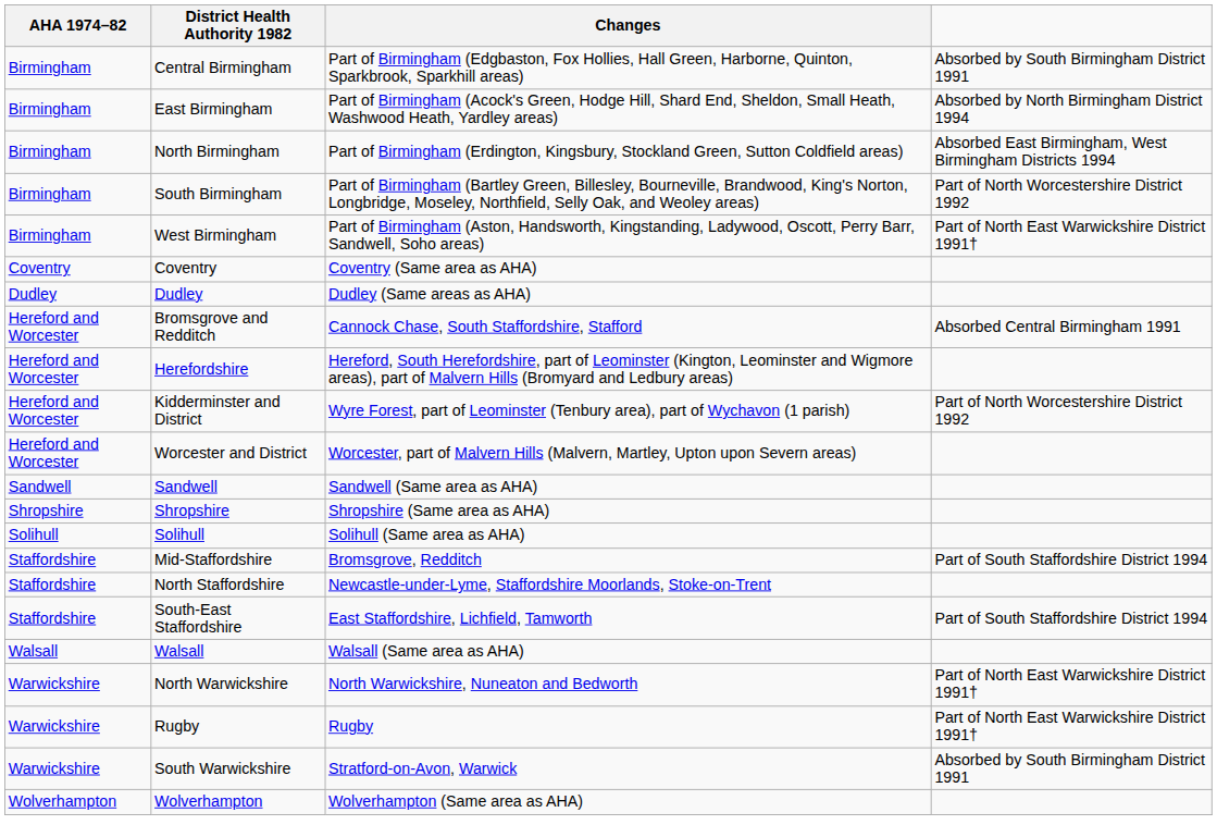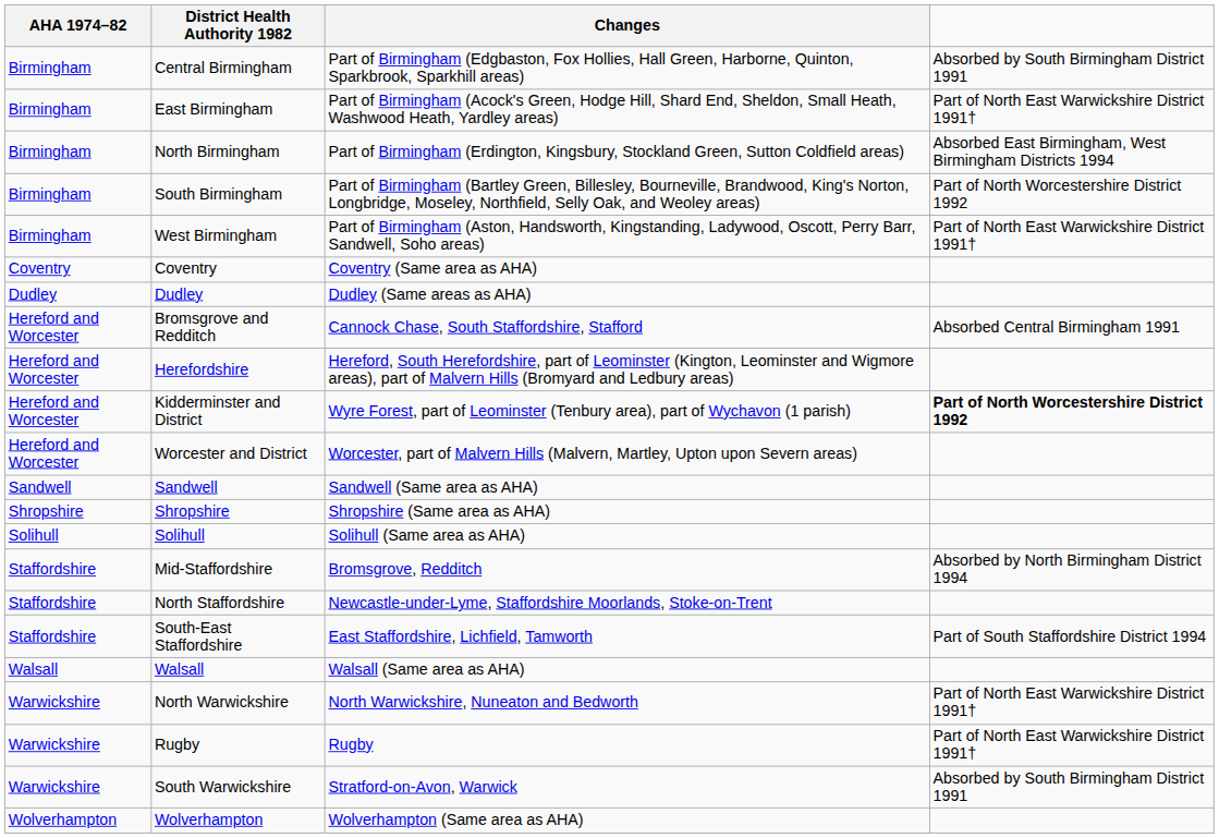East Birmingham | column 4: Absorbed by North Birmingham District 1994 -> Part of North East Warwickshire District 1991†
Kidderminster and District | column 4: normal -> bold
Mid-Staffordshire | column 4: Part of South Staffordshire District 1994 -> Absorbed by North Birmingham District 1994
